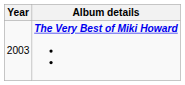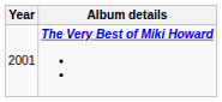The Very Best of Miki Howard | Year: 2003 -> 2001
